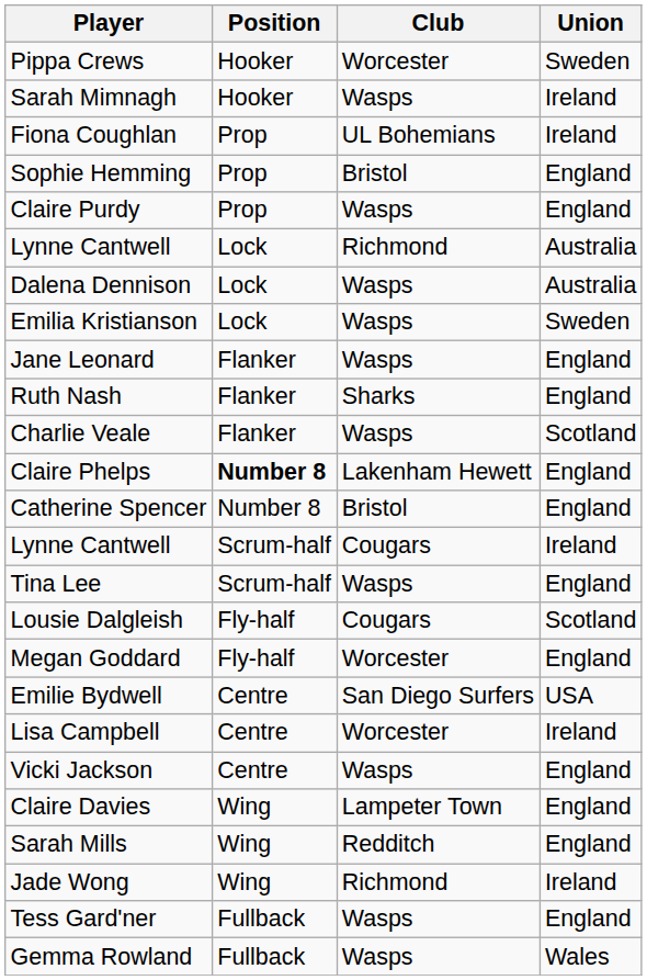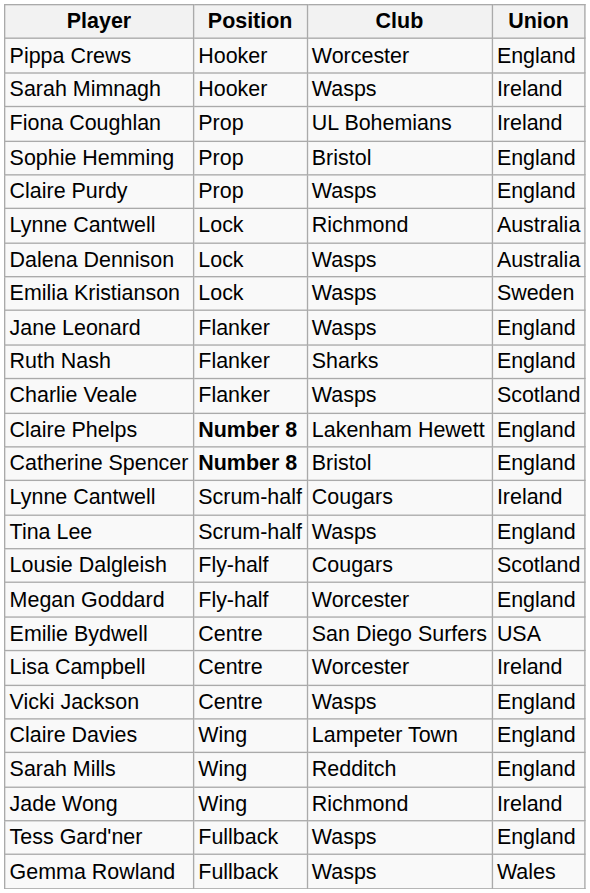Pippa Crews | Union: Sweden -> England
Catherine Spencer | Position: normal -> bold
